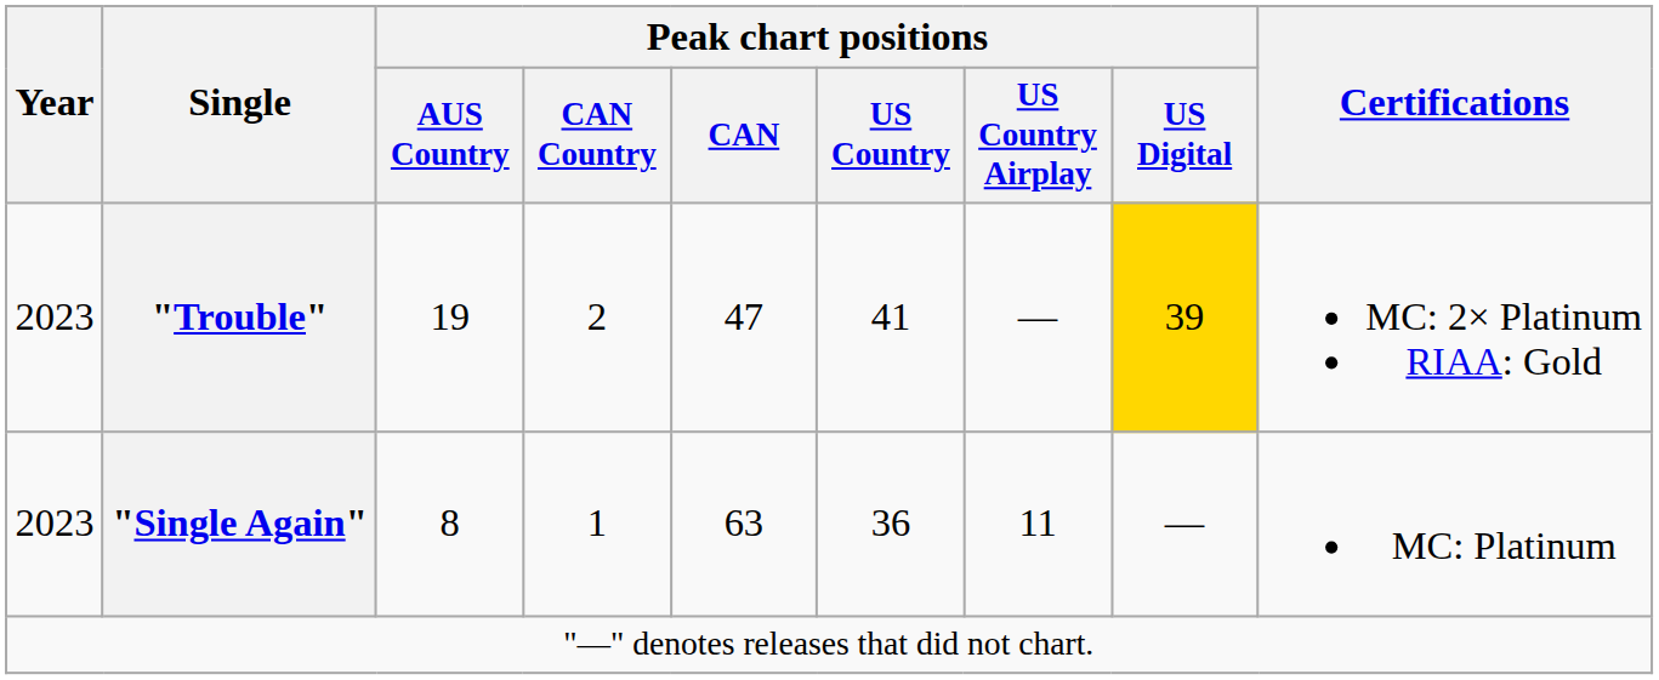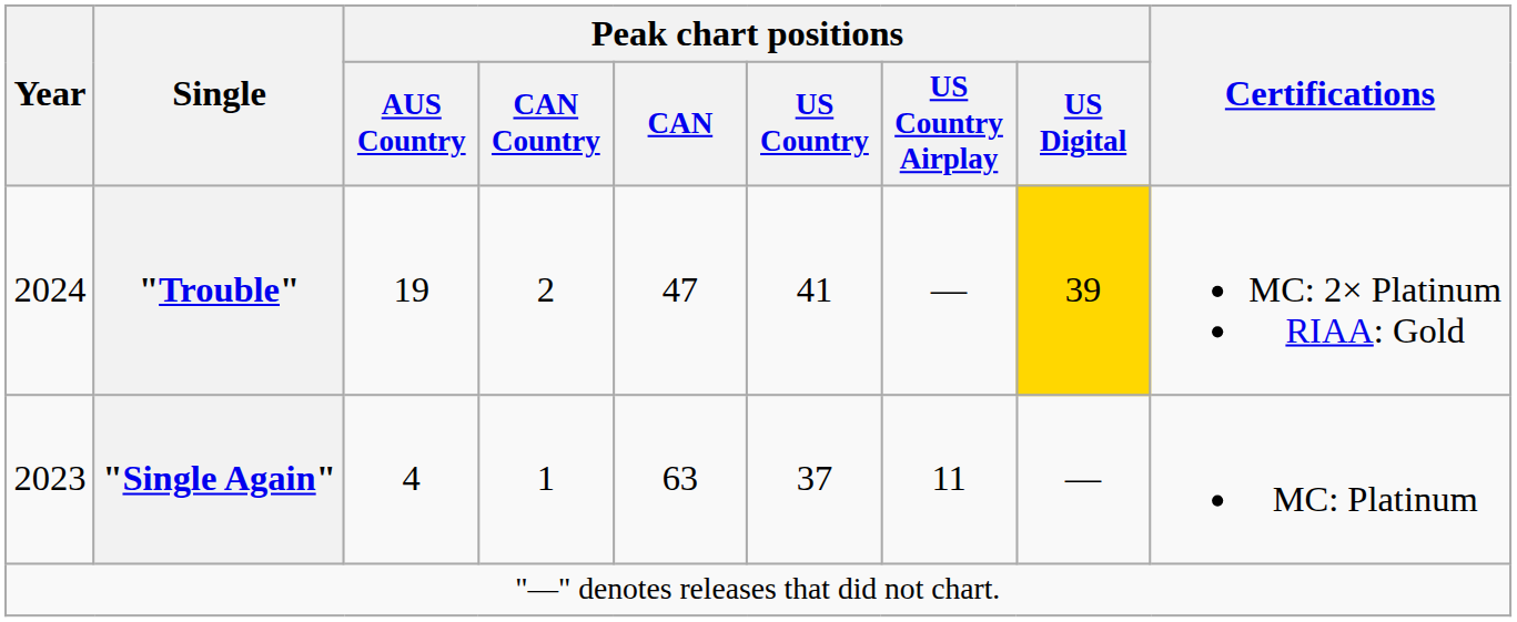"Trouble" | Year: 2023 -> 2024
"Single Again" | Peak chart positions / AUS Country: 8 -> 4
"Single Again" | Peak chart positions / US Country: 36 -> 37
